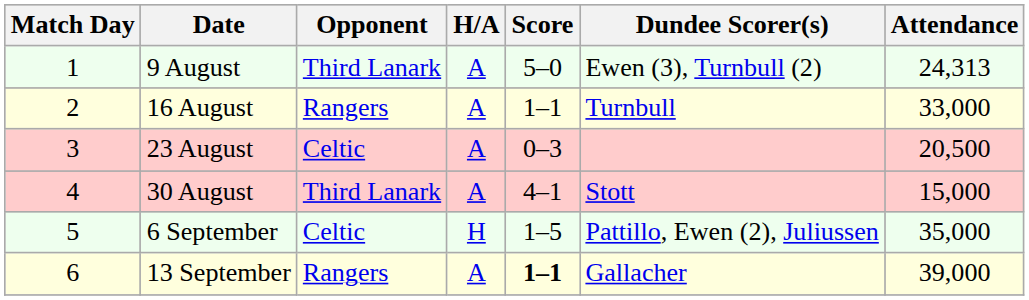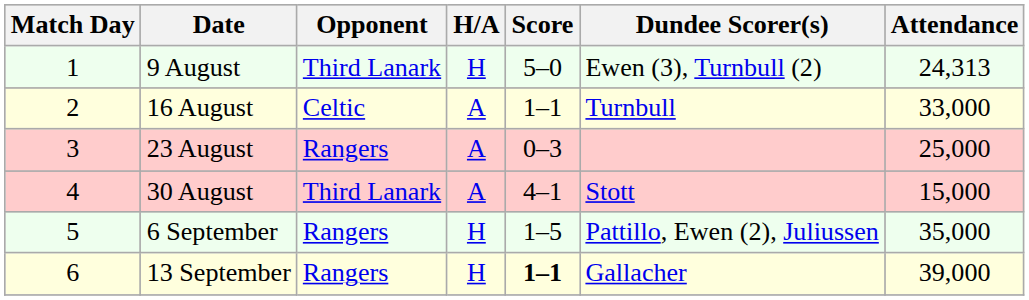9 August | H/A: A -> H
16 August | Opponent: Rangers -> Celtic
23 August | Opponent: Celtic -> Rangers
23 August | Attendance: 20,500 -> 25,000
6 September | Opponent: Celtic -> Rangers
13 September | H/A: A -> H
